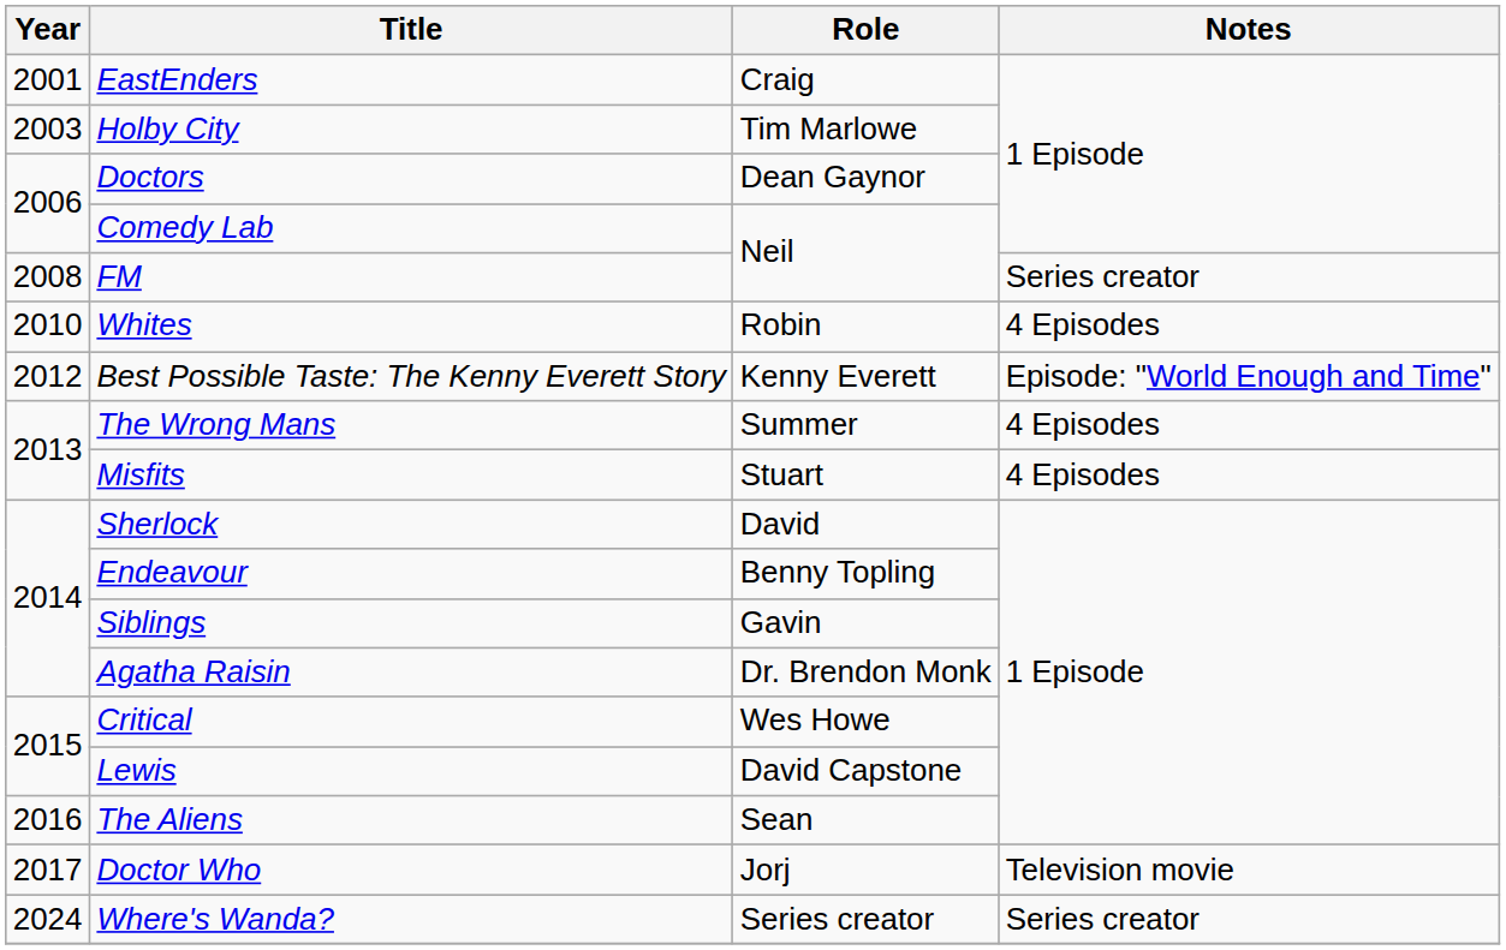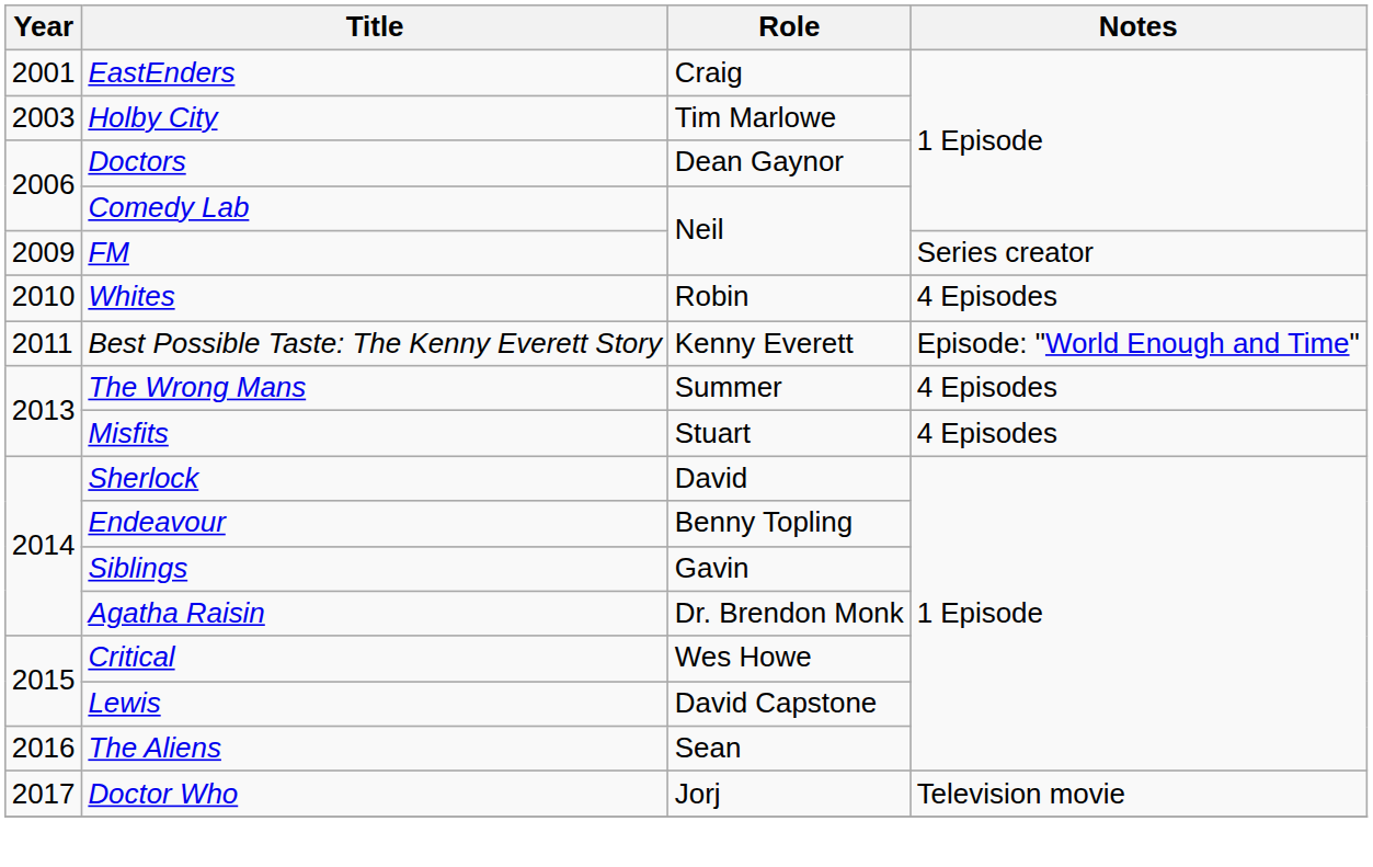FM | Year: 2008 -> 2009
Best Possible Taste: The Kenny Everett Story | Year: 2012 -> 2011
- row: 2024 | Where's Wanda? | Series creator | Series creator
